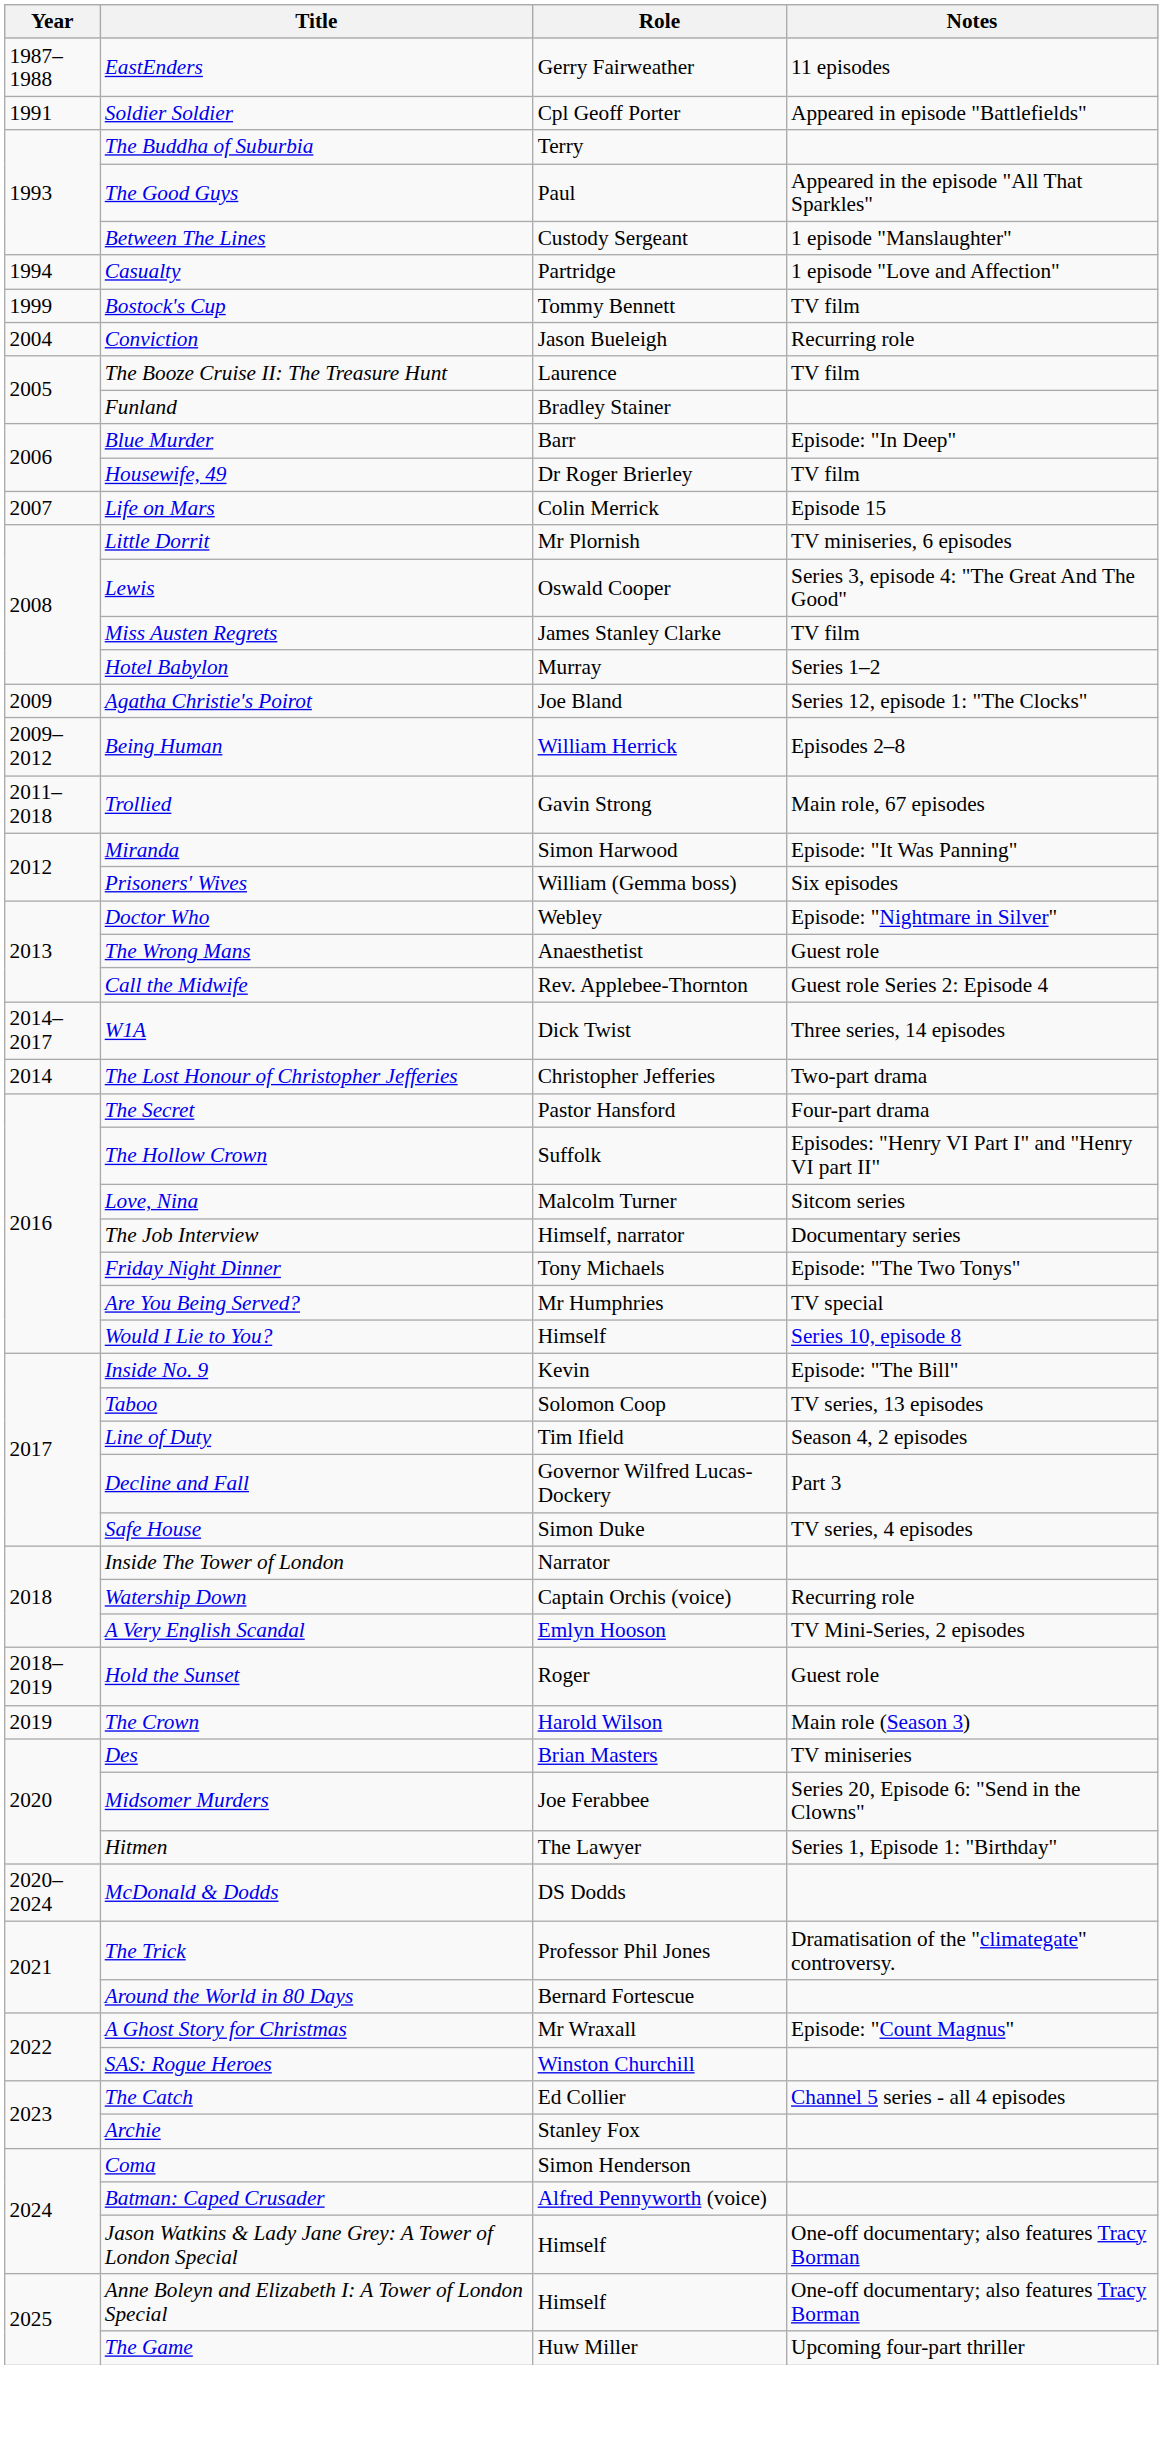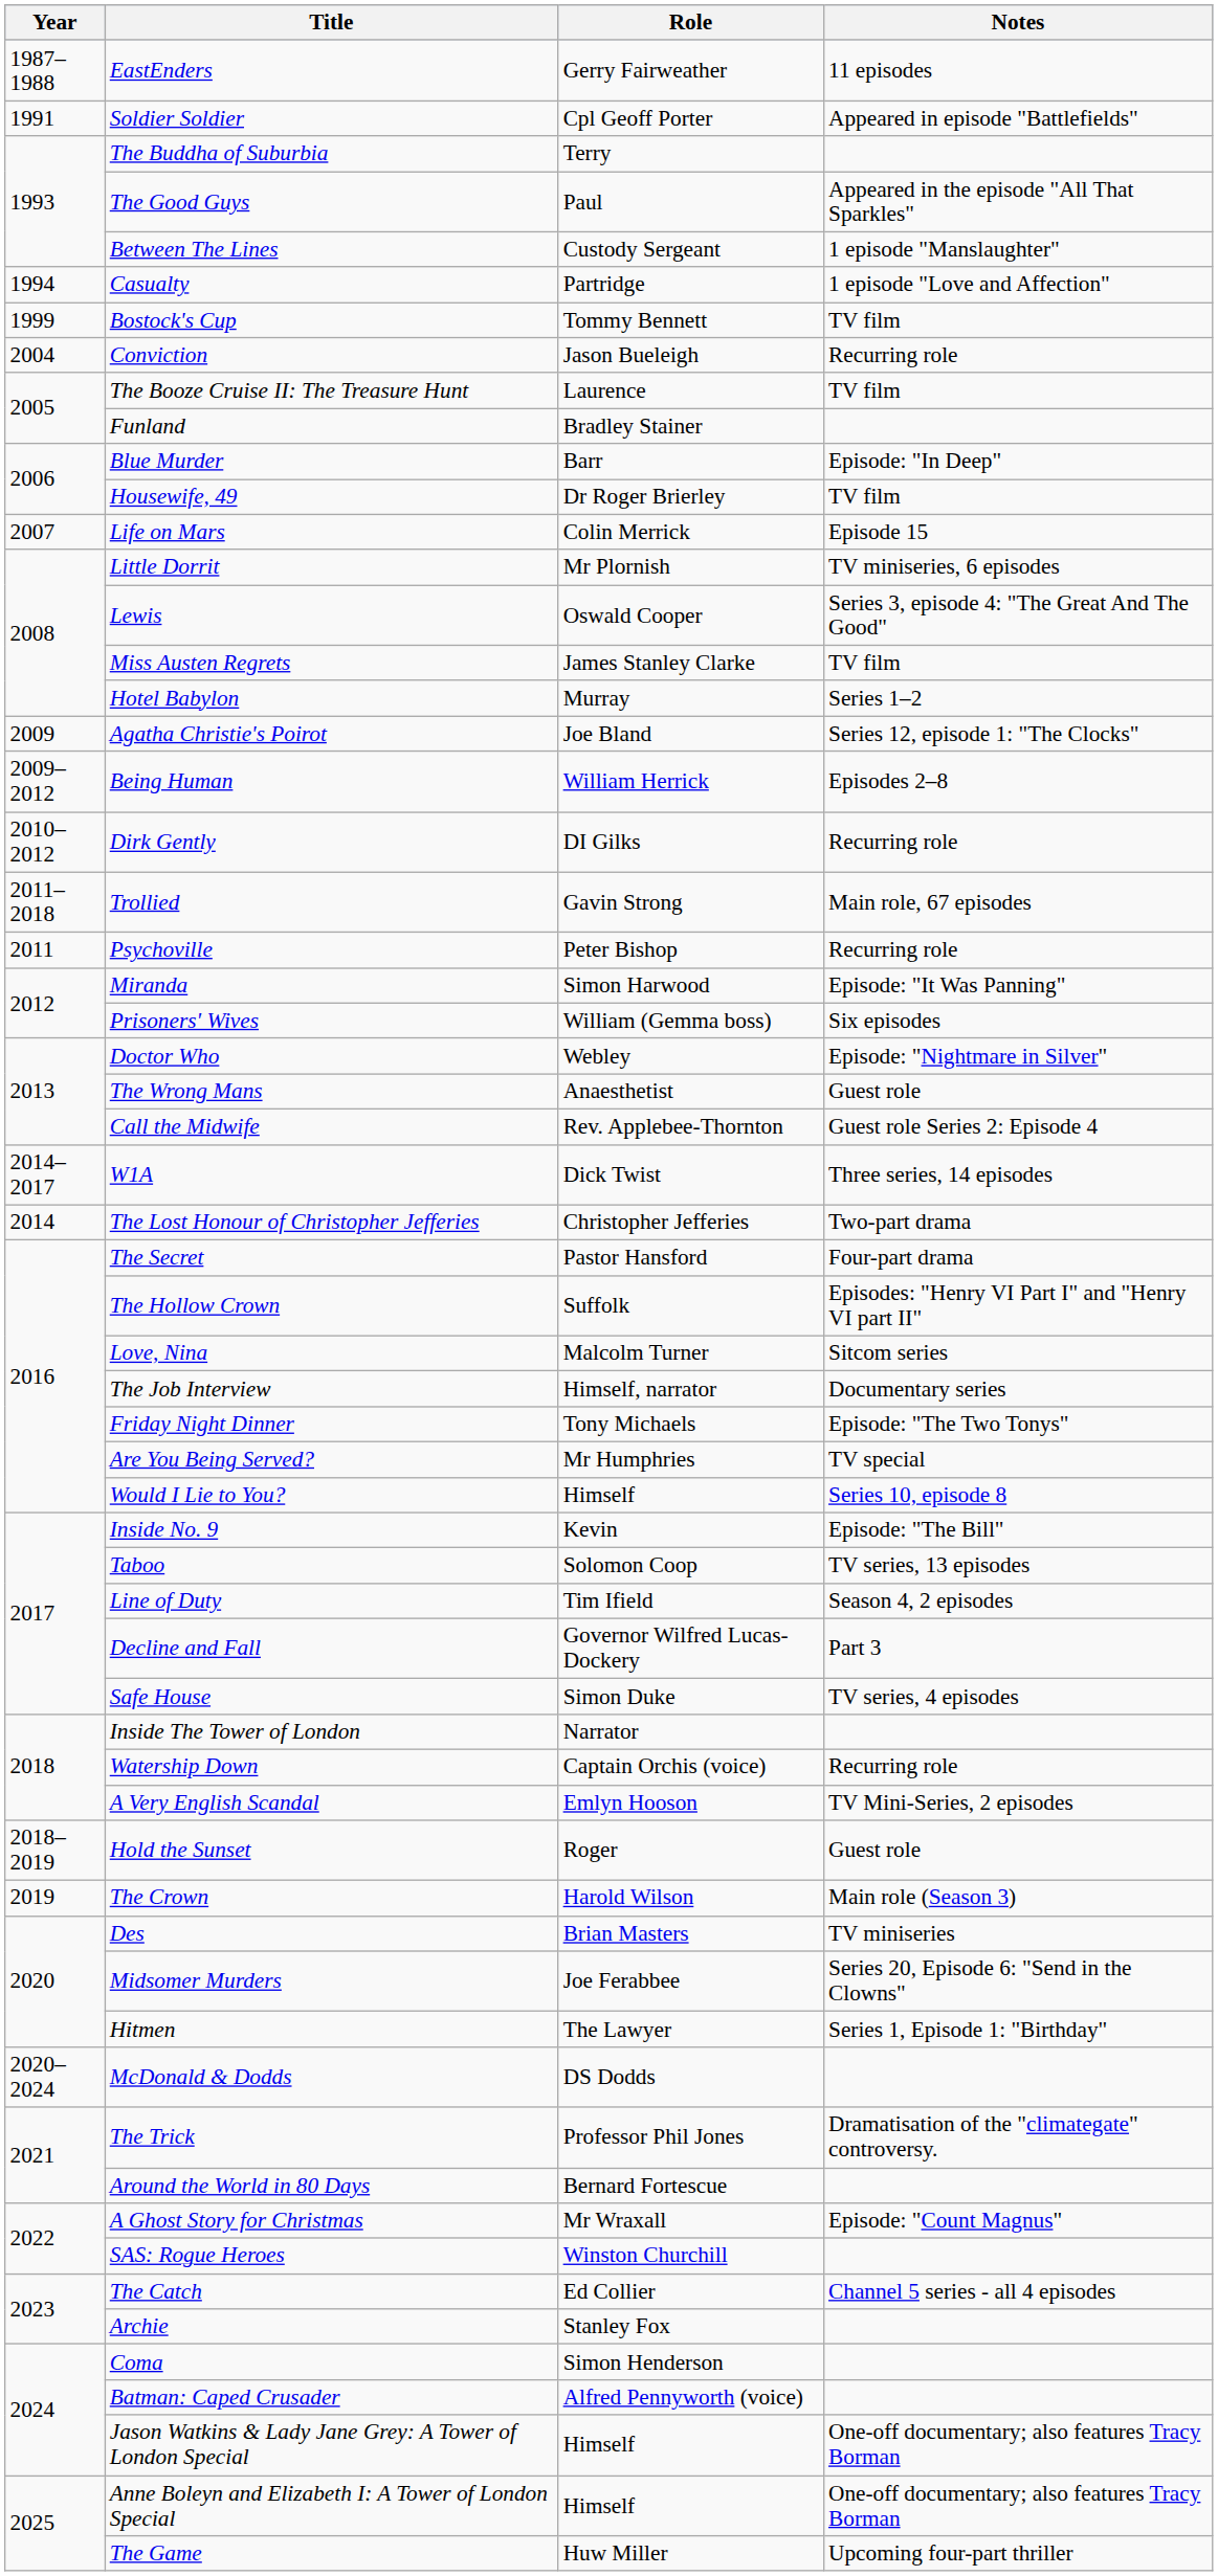+ row: 2010–2012 | Dirk Gently | DI Gilks | Recurring role
+ row: 2011 | Psychoville | Peter Bishop | Recurring role
